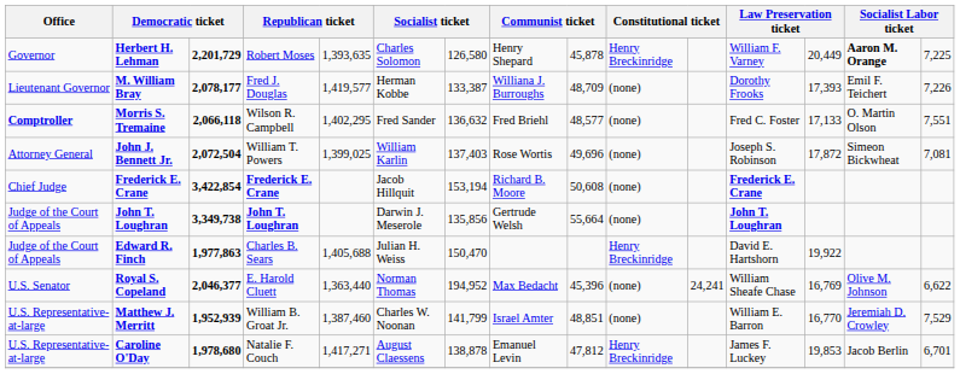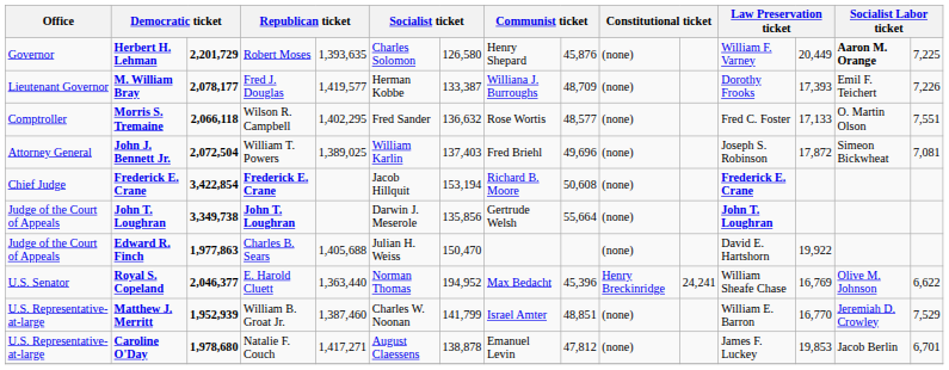Herbert H. Lehman | column 9: 45,878 -> 45,876
Herbert H. Lehman | column 10: Henry Breckinridge -> (none)
Morris S. Tremaine | Office: bold -> normal
Morris S. Tremaine | column 8: Fred Briehl -> Rose Wortis
John J. Bennett Jr. | column 5: 1,399,025 -> 1,389,025
John J. Bennett Jr. | column 8: Rose Wortis -> Fred Briehl
Edward R. Finch | column 10: Henry Breckinridge -> (none)
Royal S. Copeland | column 10: (none) -> Henry Breckinridge
Caroline O'Day | column 10: Henry Breckinridge -> (none)
